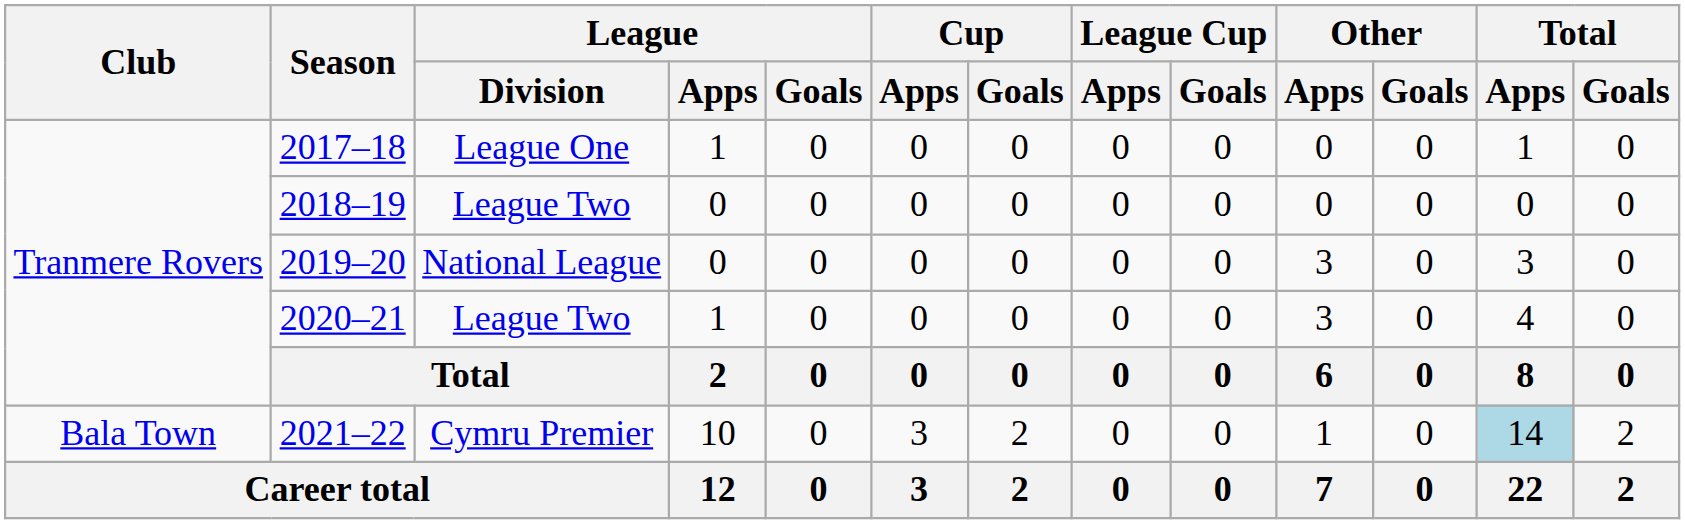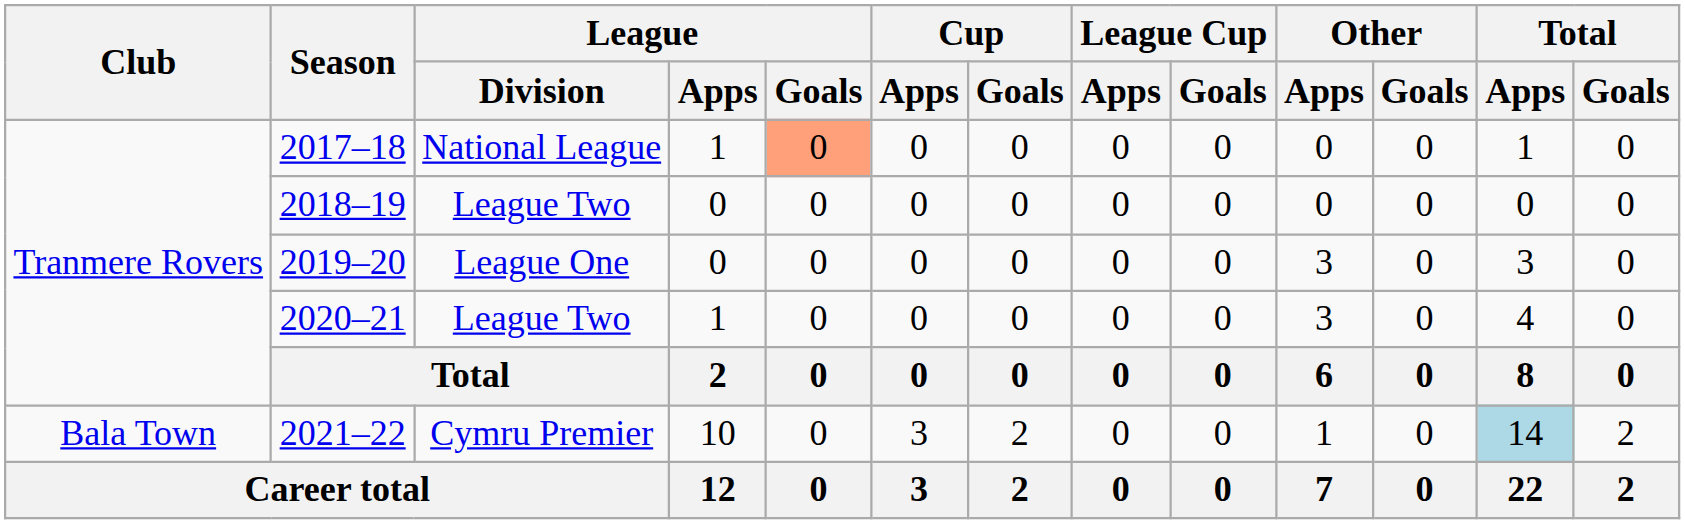2017–18 | League / Division: League One -> National League
2017–18 | League / Goals: no background -> lightsalmon background
2019–20 | League / Division: National League -> League One
